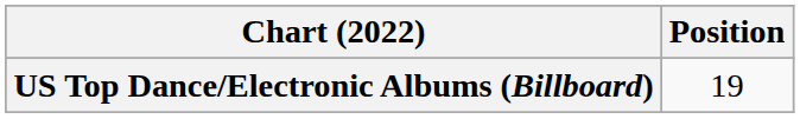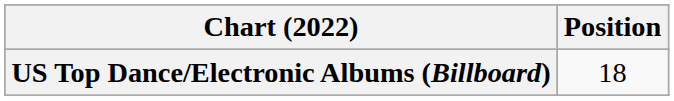US Top Dance/Electronic Albums (Billboard) | Position: 19 -> 18
